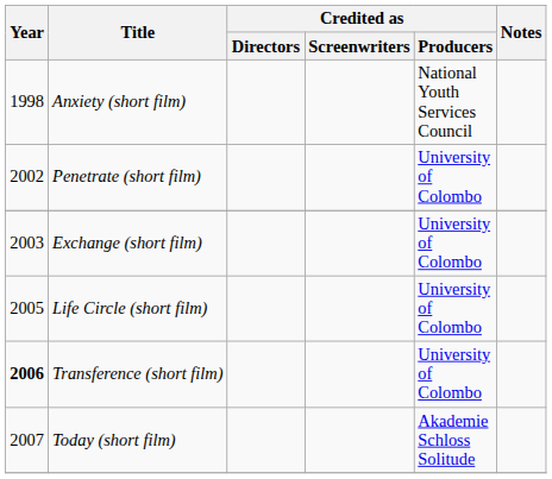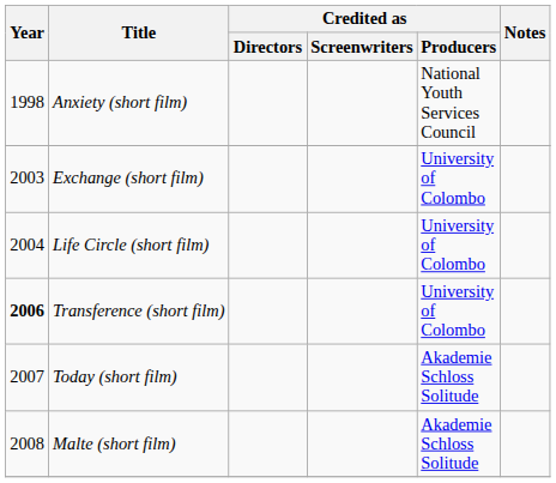- row: 2002 | Penetrate (short film) | University of Colombo
Life Circle (short film) | Year: 2005 -> 2004
+ row: 2008 | Malte (short film) | Akademie Schloss Solitude
